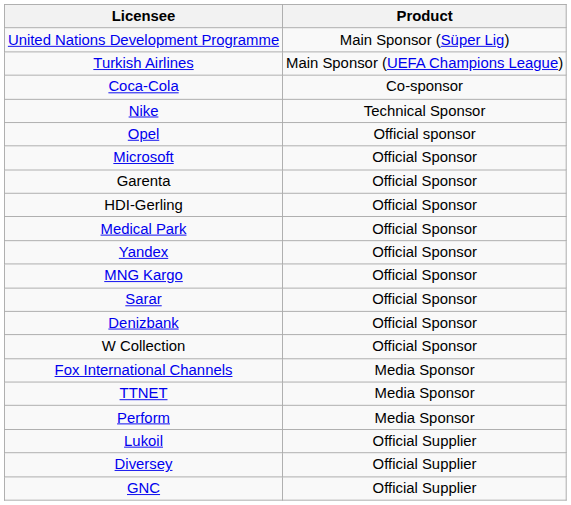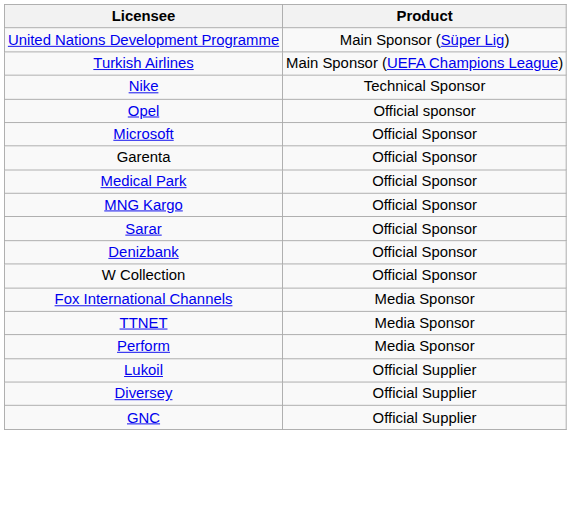- row: Coca-Cola | Co-sponsor
- row: HDI-Gerling | Official Sponsor
- row: Yandex | Official Sponsor
